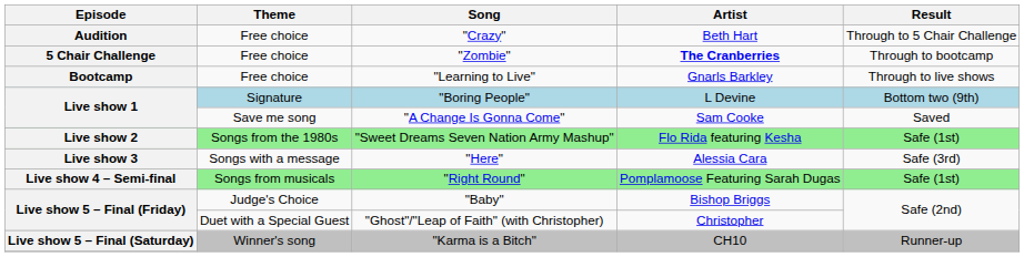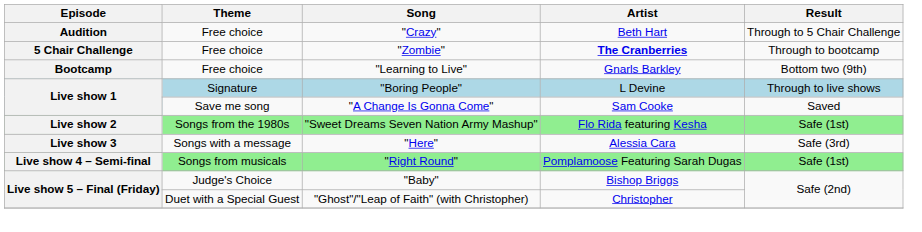"Learning to Live" | Result: Through to live shows -> Bottom two (9th)
"Boring People" | Result: Bottom two (9th) -> Through to live shows
- row: Live show 5 – Final (Saturday) | Winner's song | "Karma is a Bitch" | CH10 | Runner-up
